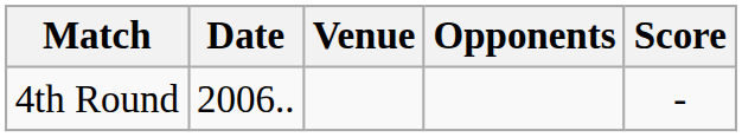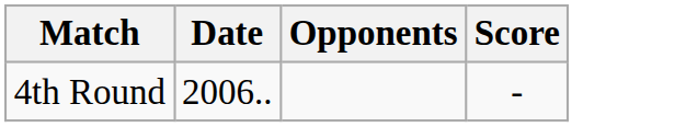- column: Venue
